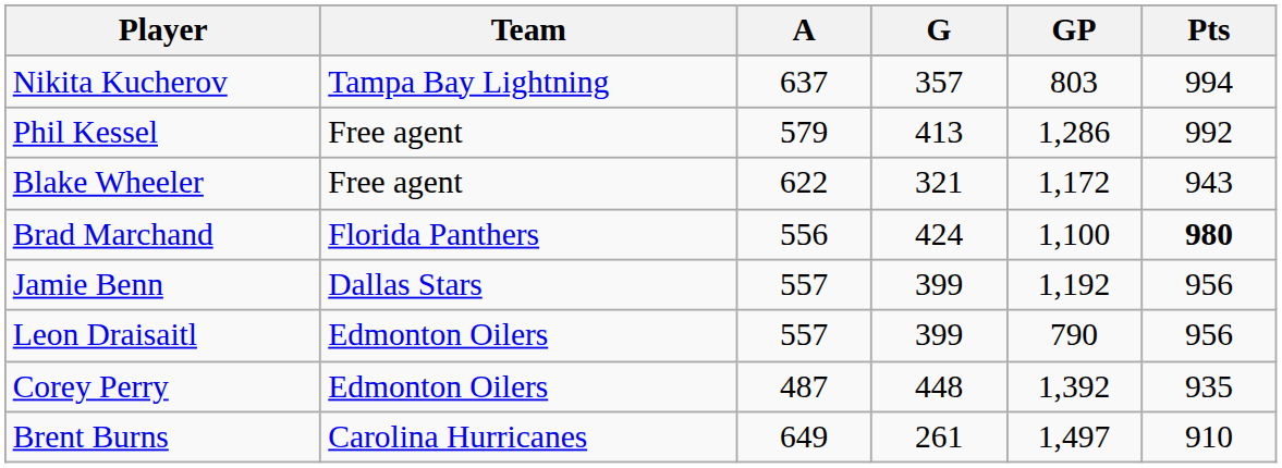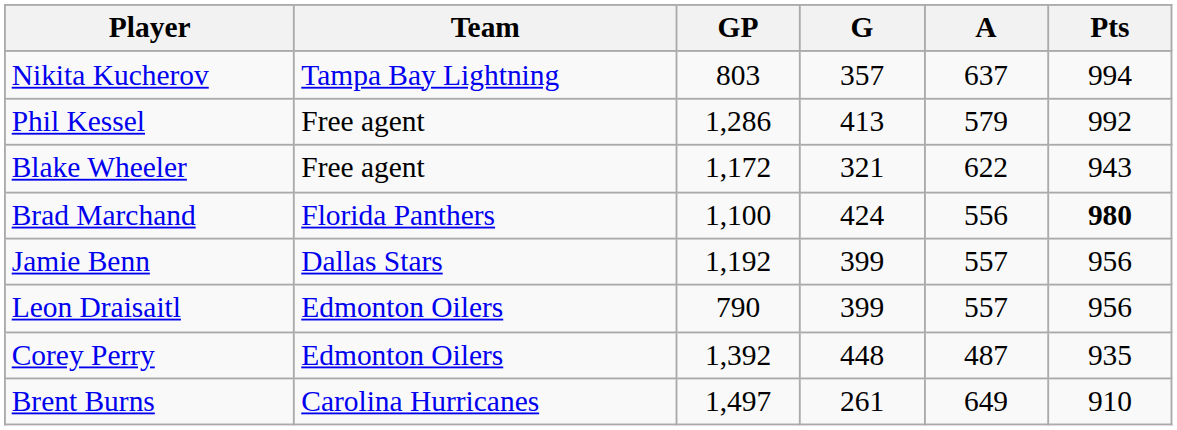columns swapped: GP <-> A
